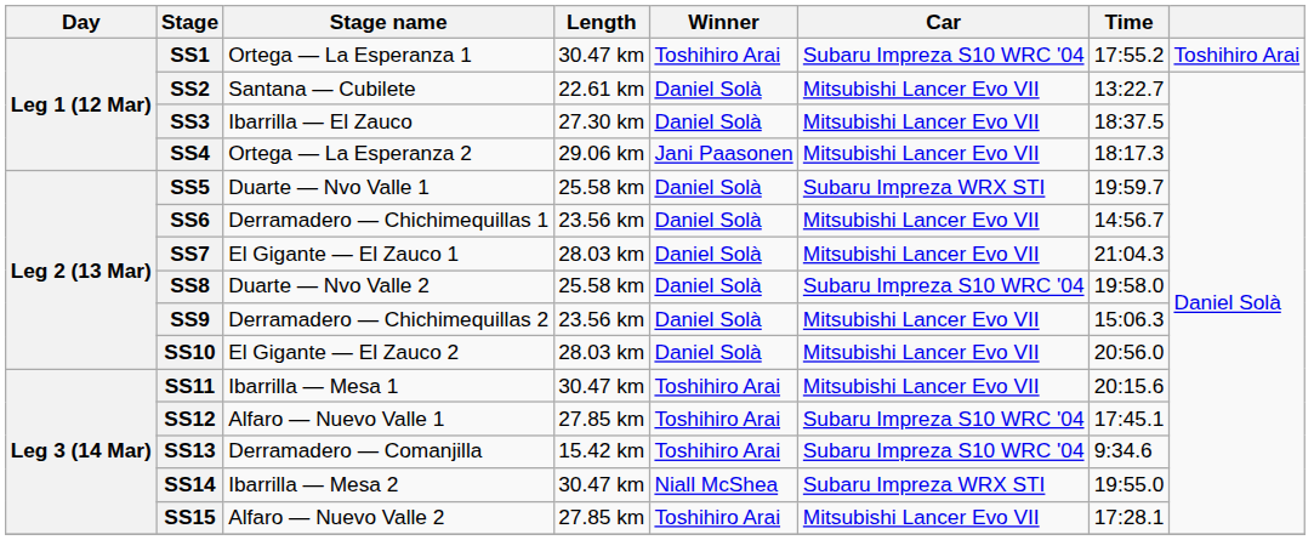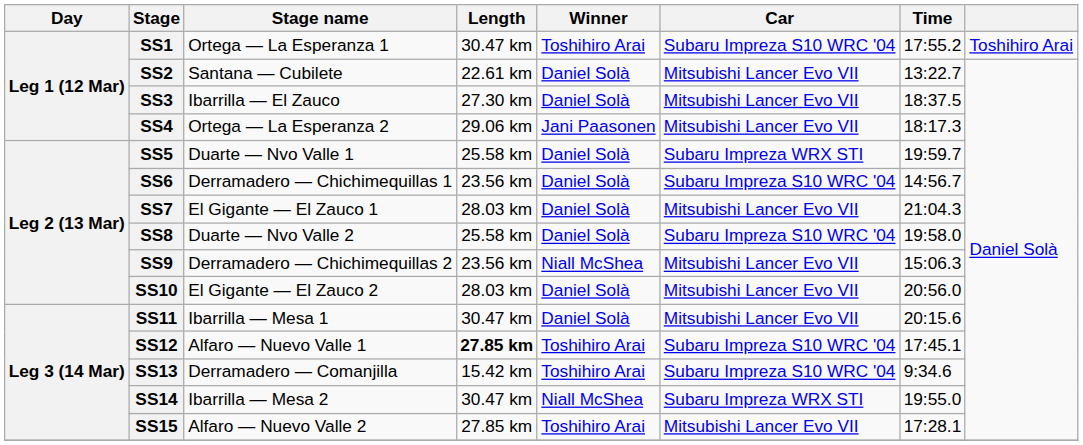SS6 | Car: Mitsubishi Lancer Evo VII -> Subaru Impreza S10 WRC '04
SS9 | Winner: Daniel Solà -> Niall McShea
SS11 | Winner: Toshihiro Arai -> Daniel Solà
SS12 | Length: normal -> bold
